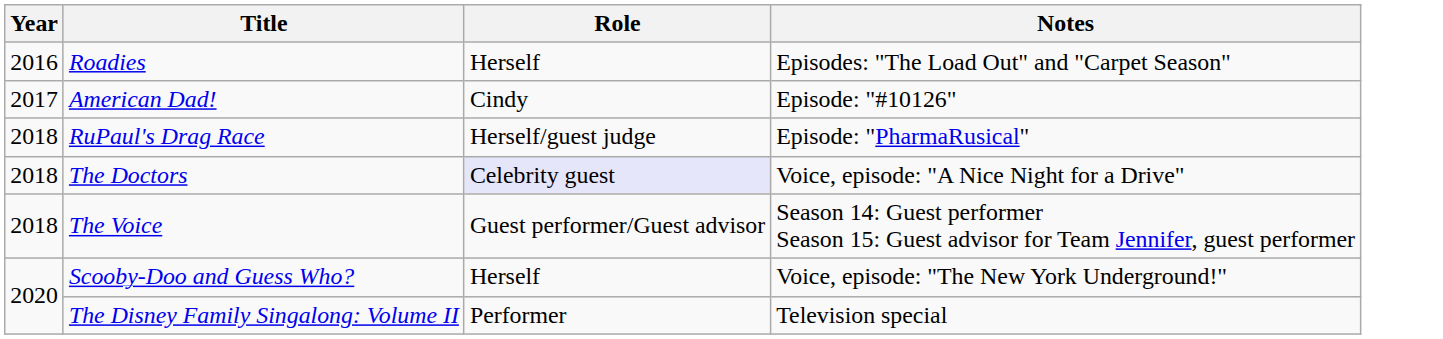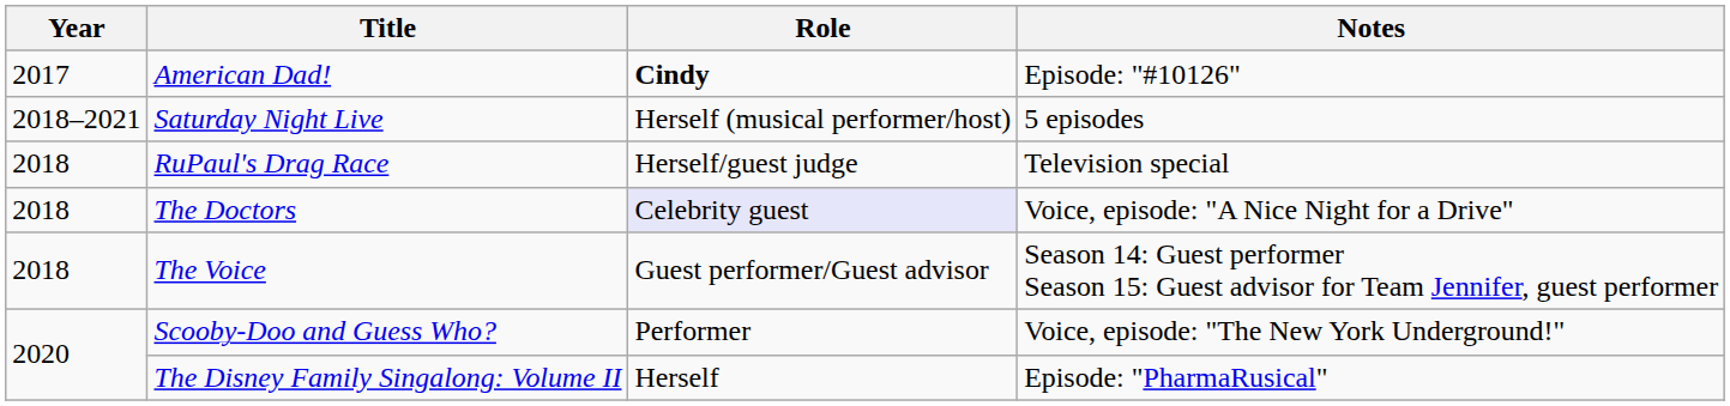- row: 2016 | Roadies | Herself | Episodes: "The Load Out" and "Carpet Season"
American Dad! | Role: normal -> bold
+ row: 2018–2021 | Saturday Night Live | Herself (musical performer/host) | 5 episodes
RuPaul's Drag Race | Notes: Episode: "PharmaRusical" -> Television special
Scooby-Doo and Guess Who? | Role: Herself -> Performer
The Disney Family Singalong: Volume II | Role: Performer -> Herself
The Disney Family Singalong: Volume II | Notes: Television special -> Episode: "PharmaRusical"
